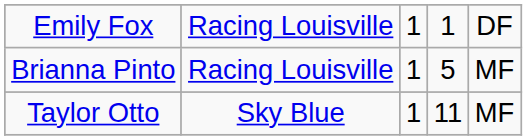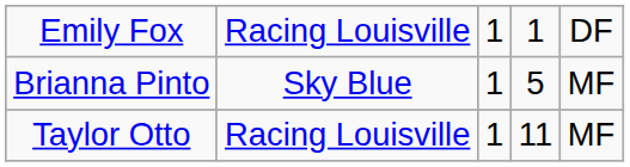Brianna Pinto | column 2: Racing Louisville -> Sky Blue
Taylor Otto | column 2: Sky Blue -> Racing Louisville
